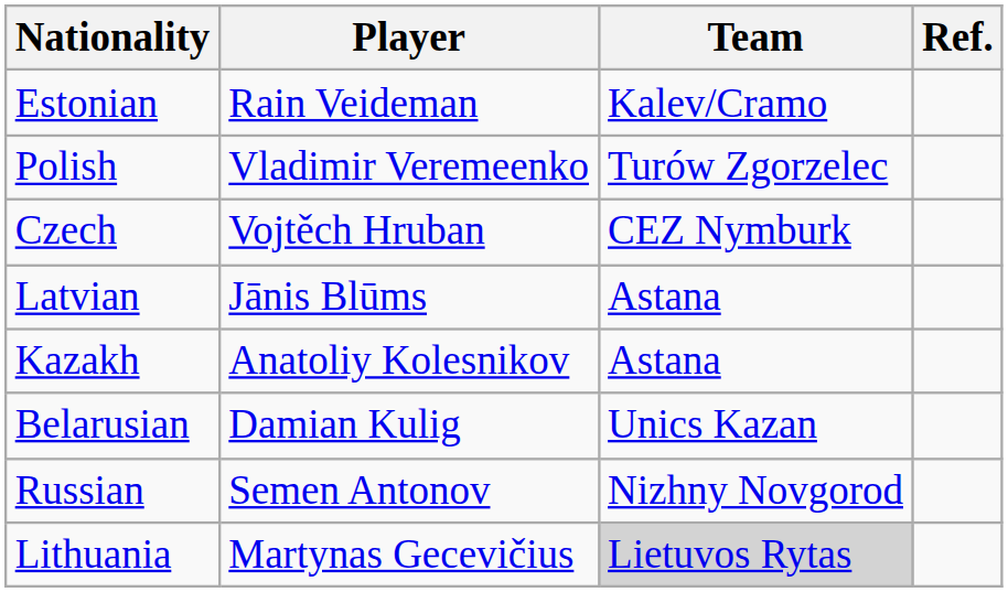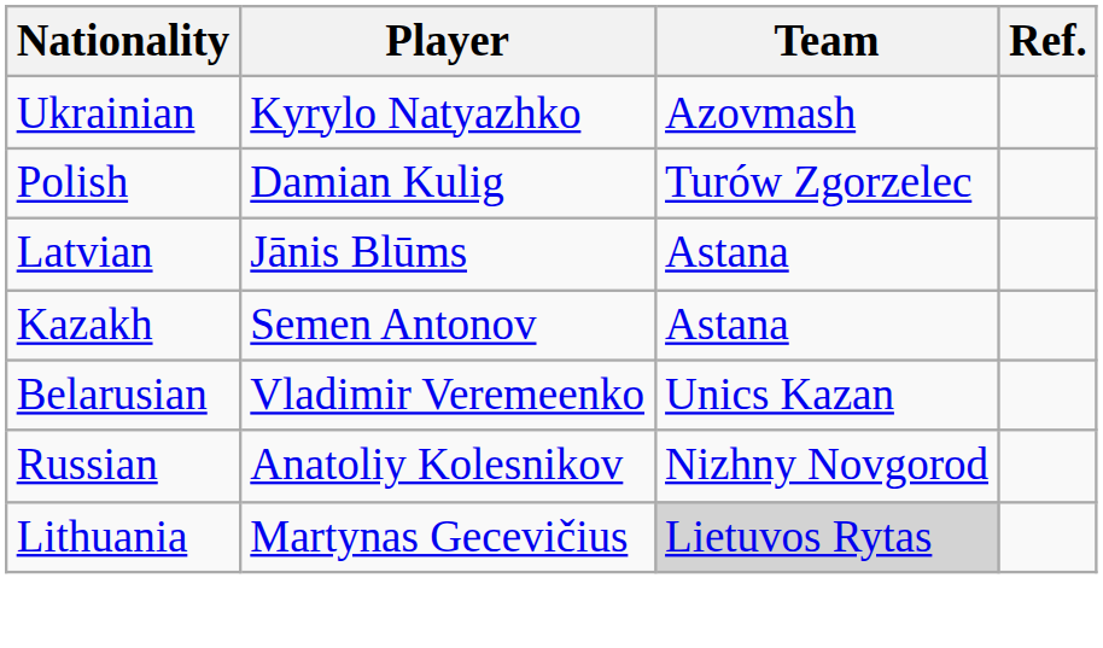+ row: Ukrainian | Kyrylo Natyazhko | Azovmash
- row: Estonian | Rain Veideman | Kalev/Cramo
Polish | Player: Vladimir Veremeenko -> Damian Kulig
- row: Czech | Vojtěch Hruban | CEZ Nymburk
Kazakh | Player: Anatoliy Kolesnikov -> Semen Antonov
Belarusian | Player: Damian Kulig -> Vladimir Veremeenko
Russian | Player: Semen Antonov -> Anatoliy Kolesnikov
